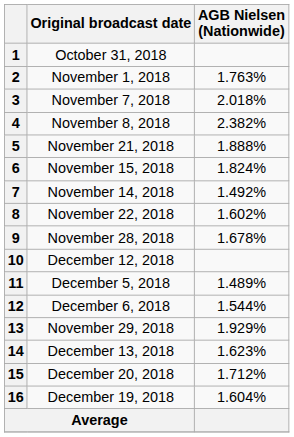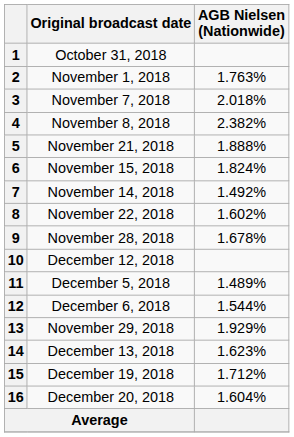15 | Original broadcast date: December 20, 2018 -> December 19, 2018
16 | Original broadcast date: December 19, 2018 -> December 20, 2018
